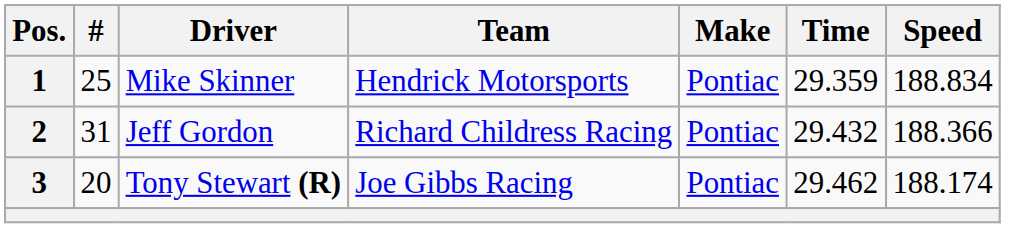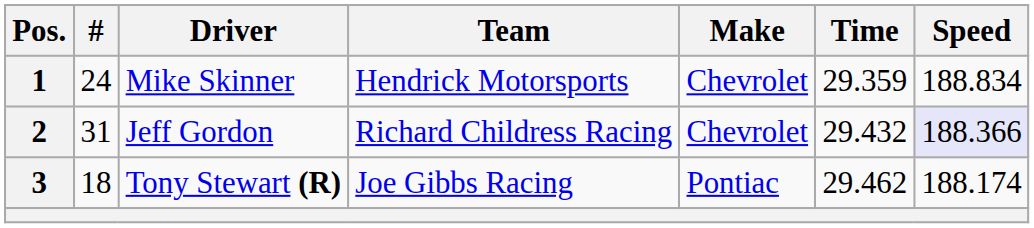1 | #: 25 -> 24
1 | Make: Pontiac -> Chevrolet
2 | Make: Pontiac -> Chevrolet
2 | Speed: no background -> lavender background
3 | #: 20 -> 18
